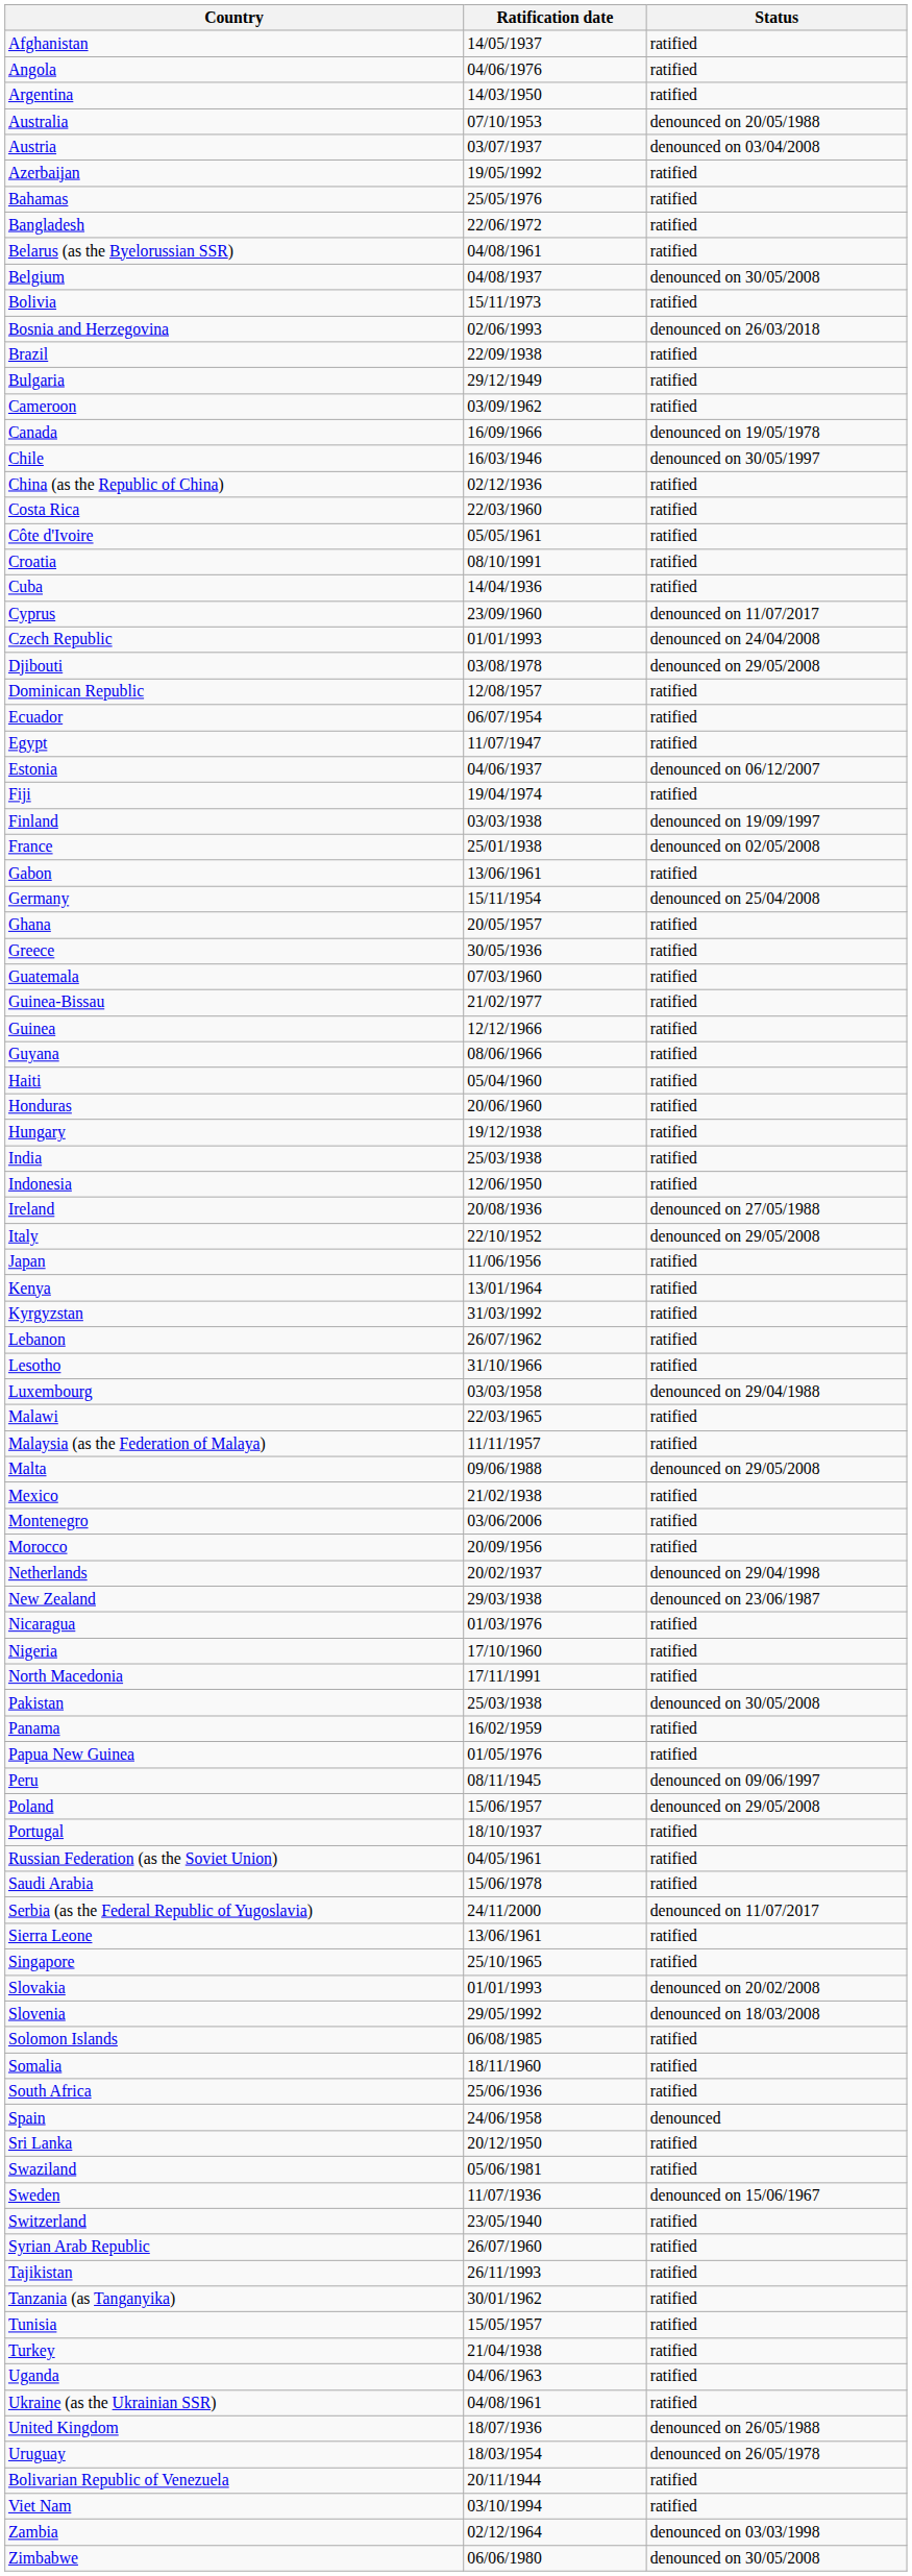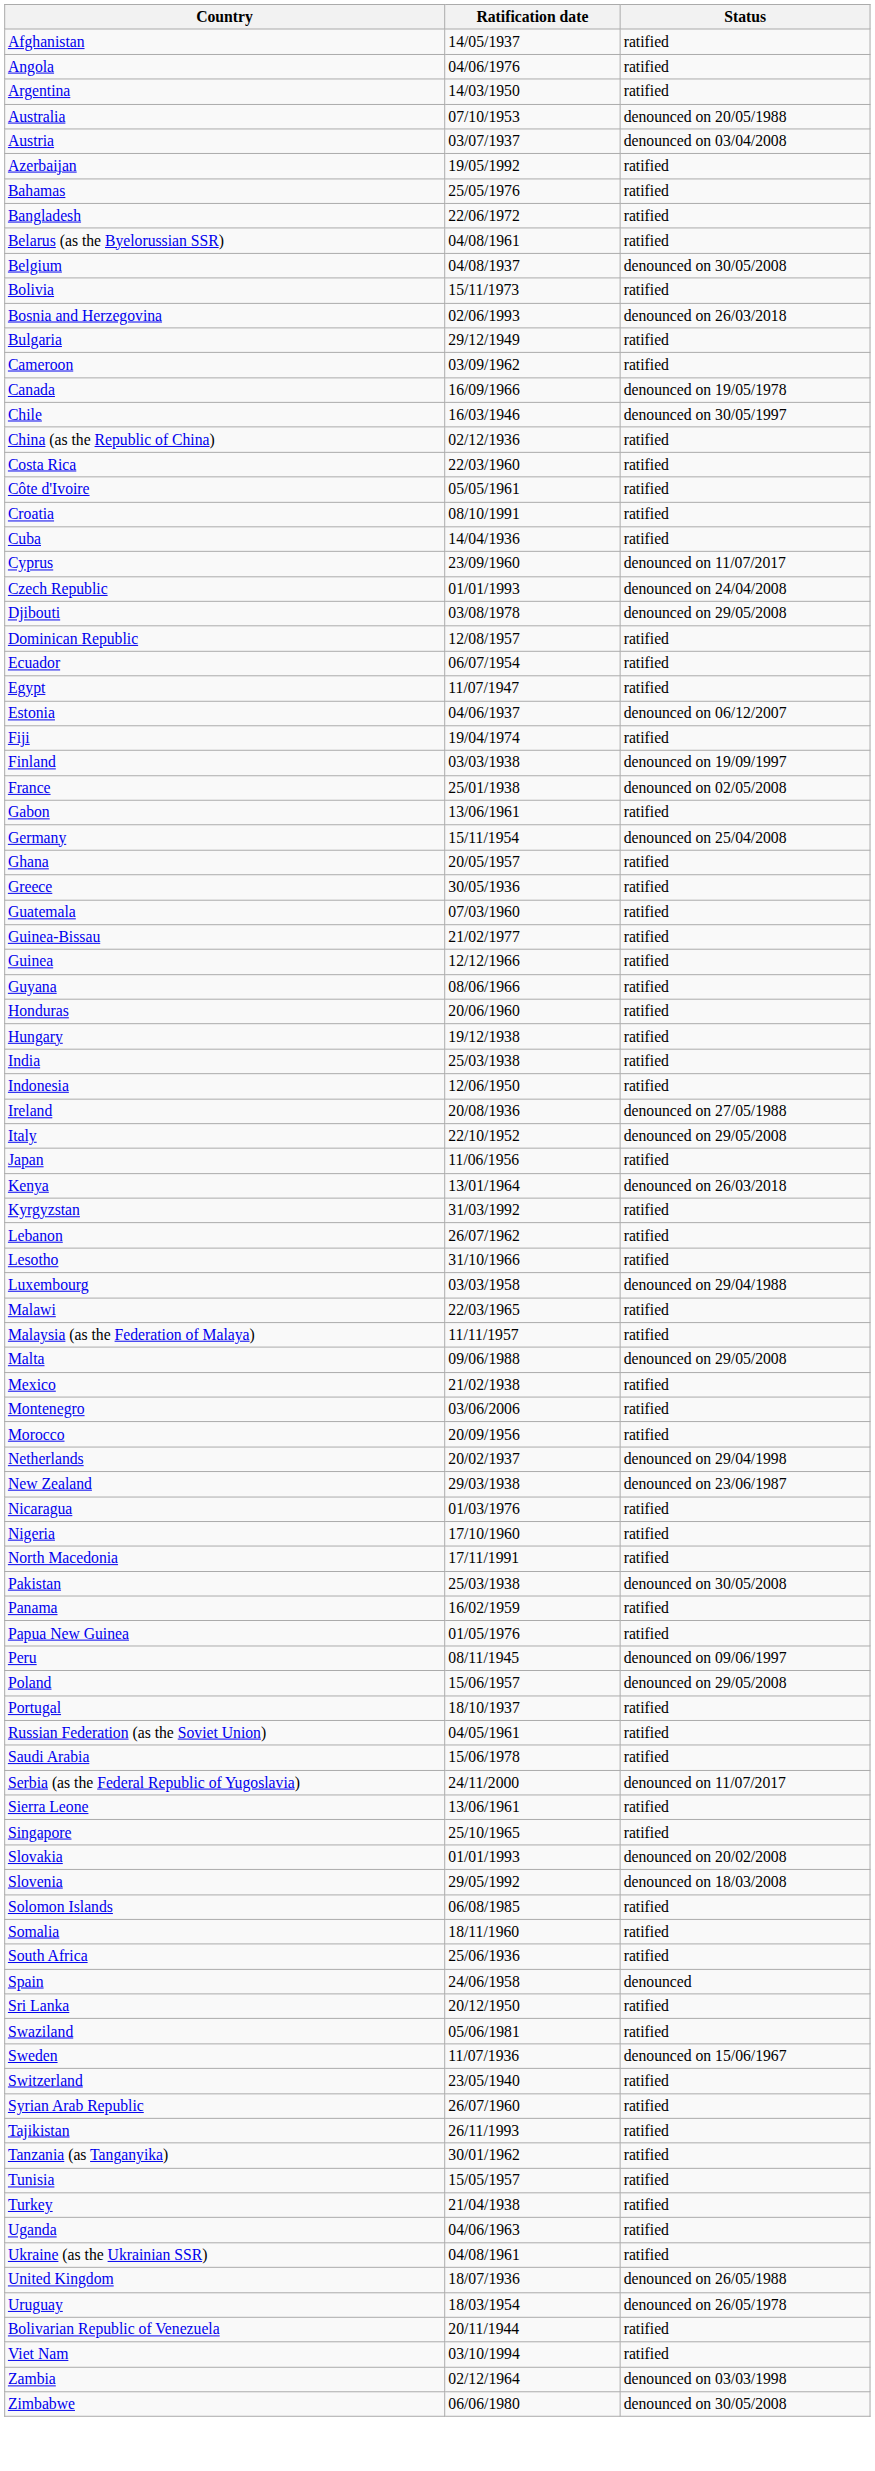- row: Brazil | 22/09/1938 | ratified
- row: Haiti | 05/04/1960 | ratified
Kenya | Status: ratified -> denounced on 26/03/2018
